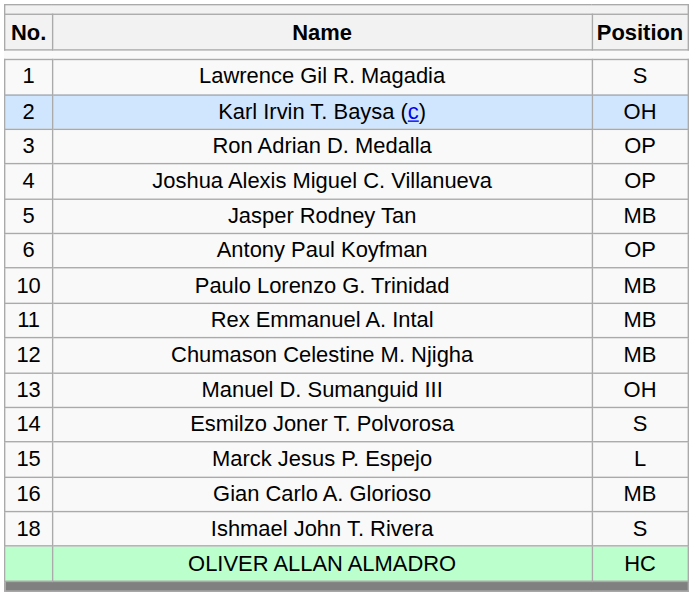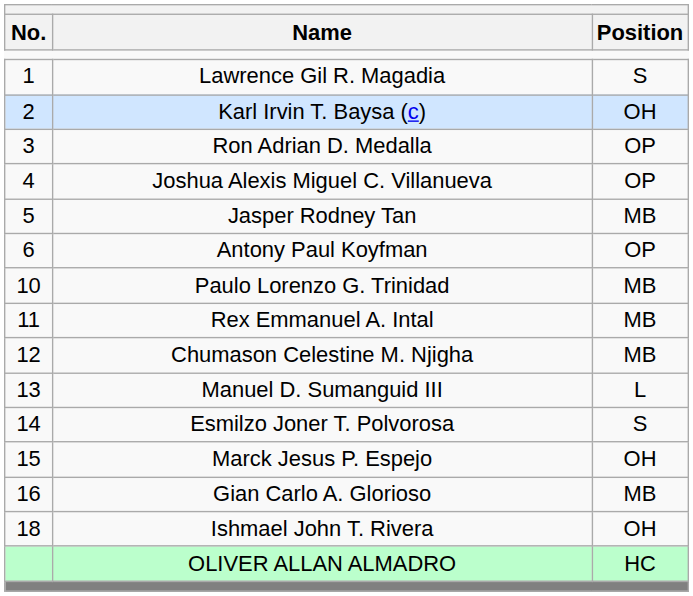Manuel D. Sumanguid III | Position: OH -> L
Marck Jesus P. Espejo | Position: L -> OH
Ishmael John T. Rivera | Position: S -> OH
